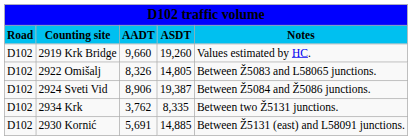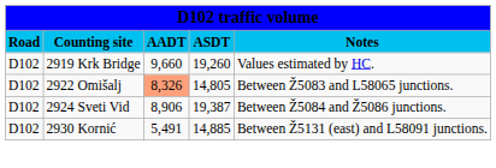2922 Omišalj | column 3: no background -> lightsalmon background
- row: D102 | 2934 Krk | 3,762 | 8,335 | Between two Ž5131 junctions.
2930 Kornić | column 3: 5,691 -> 5,491
